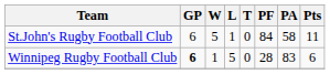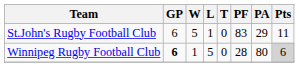St.John's Rugby Football Club | PF: 84 -> 83
St.John's Rugby Football Club | PA: 58 -> 29
Winnipeg Rugby Football Club | PA: 83 -> 80
Winnipeg Rugby Football Club | Pts: no background -> lightgrey background
